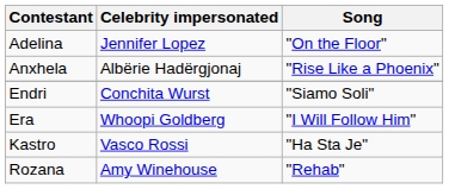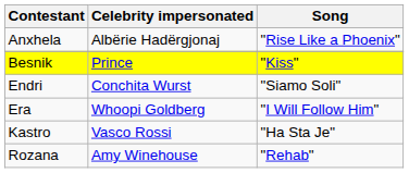- row: Adelina | Jennifer Lopez | "On the Floor"
+ row: Besnik | Prince | "Kiss"
